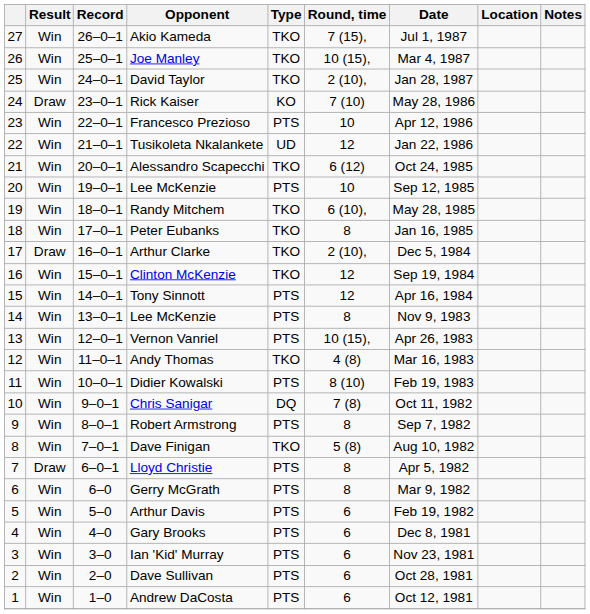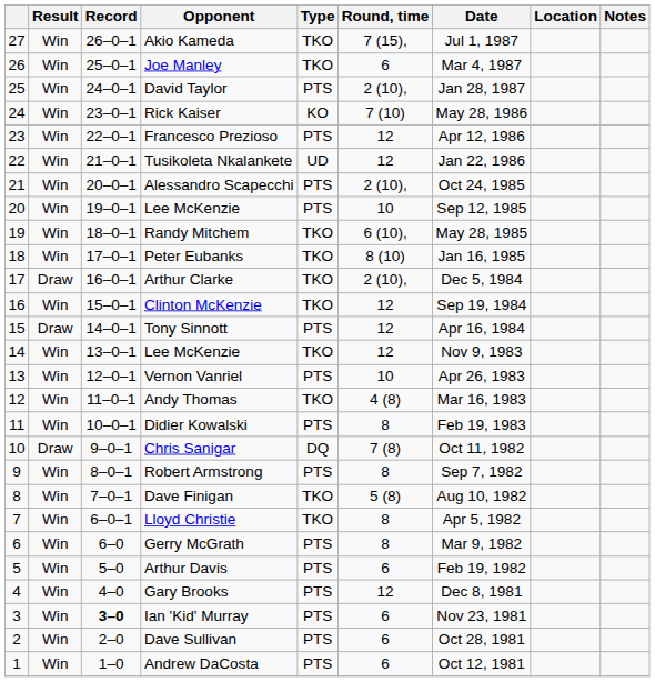Joe Manley | Round, time: 10 (15), -> 6
David Taylor | Type: TKO -> PTS
Rick Kaiser | Result: Draw -> Win
Francesco Prezioso | Round, time: 10 -> 12
Alessandro Scapecchi | Type: TKO -> PTS
Alessandro Scapecchi | Round, time: 6 (12) -> 2 (10),
Peter Eubanks | Round, time: 8 -> 8 (10)
Tony Sinnott | Result: Win -> Draw
14 / Lee McKenzie | Type: PTS -> TKO
14 / Lee McKenzie | Round, time: 8 -> 12
Vernon Vanriel | Round, time: 10 (15), -> 10
Didier Kowalski | Round, time: 8 (10) -> 8
Chris Sanigar | Result: Win -> Draw
Lloyd Christie | Result: Draw -> Win
Lloyd Christie | Type: PTS -> TKO
Gary Brooks | Round, time: 6 -> 12
Ian 'Kid' Murray | Record: normal -> bold
